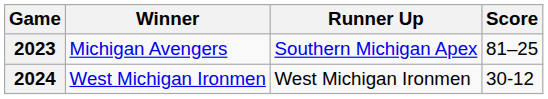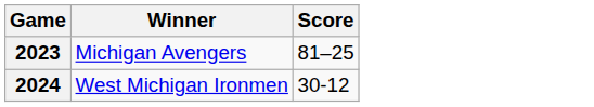- column: Runner Up | Southern Michigan Apex | West Michigan Ironmen
